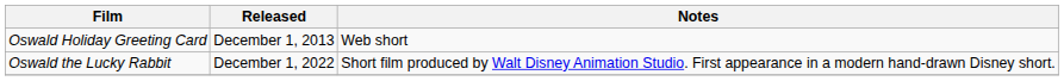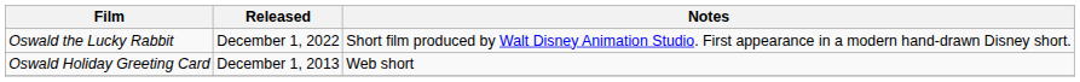rows swapped: Oswald Holiday Greeting Card <-> Oswald the Lucky Rabbit
